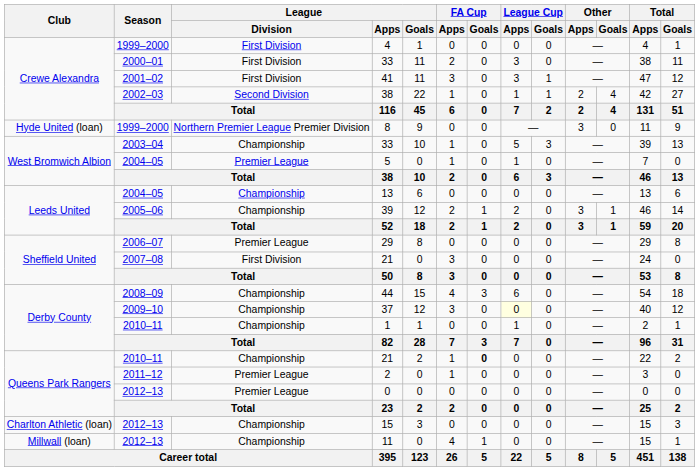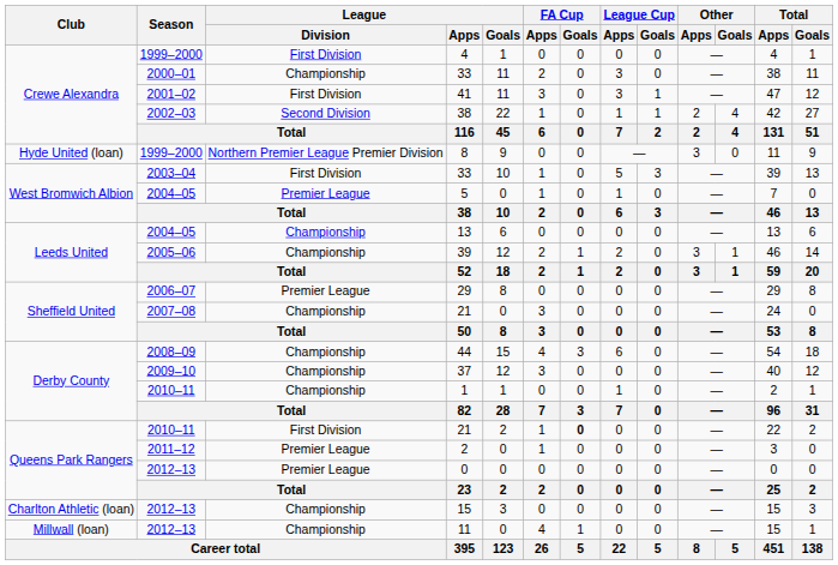2000–01 / 33 | League / Division: First Division -> Championship
2003–04 / 33 | League / Division: Championship -> First Division
2007–08 / 21 | League / Division: First Division -> Championship
37 | League Cup / Apps: lightyellow background -> no background
2010–11 / 21 | League / Division: Championship -> First Division
